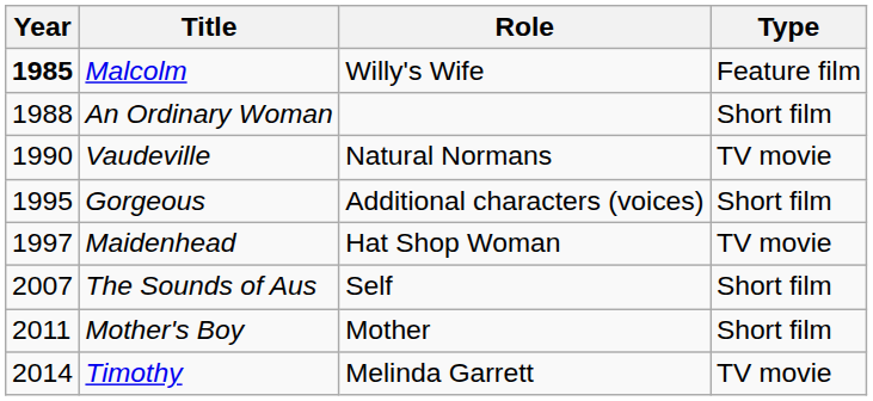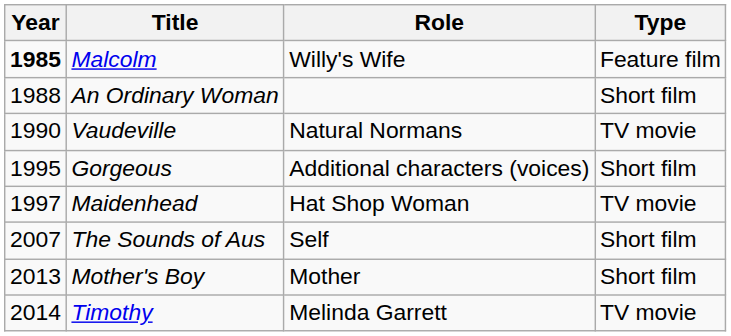Mother's Boy | Year: 2011 -> 2013
